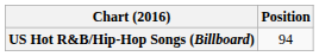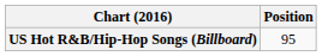US Hot R&B/Hip-Hop Songs (Billboard) | Position: 94 -> 95
